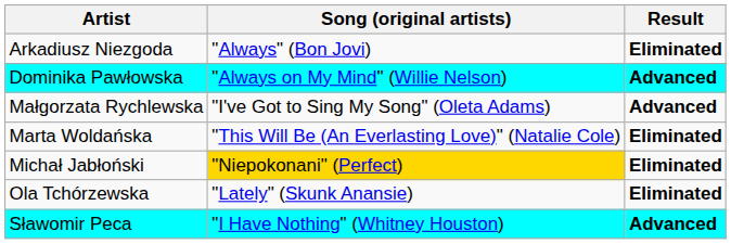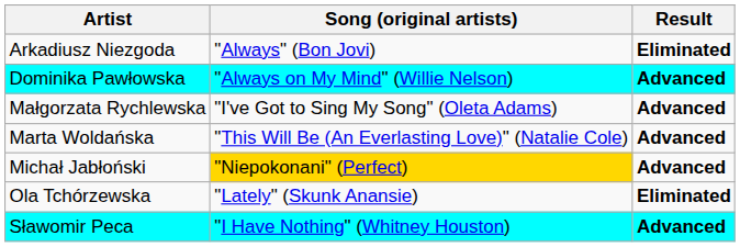Marta Woldańska | Result: Eliminated -> Advanced
Michał Jabłoński | Result: Eliminated -> Advanced
